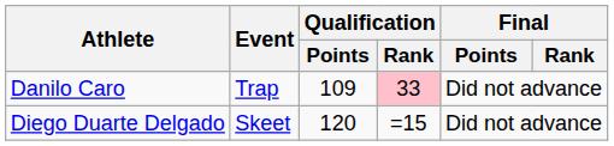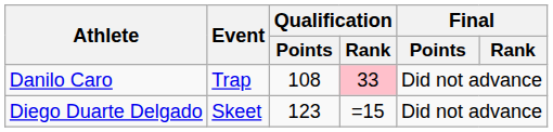Danilo Caro | Qualification / Points: 109 -> 108
Diego Duarte Delgado | Qualification / Points: 120 -> 123
